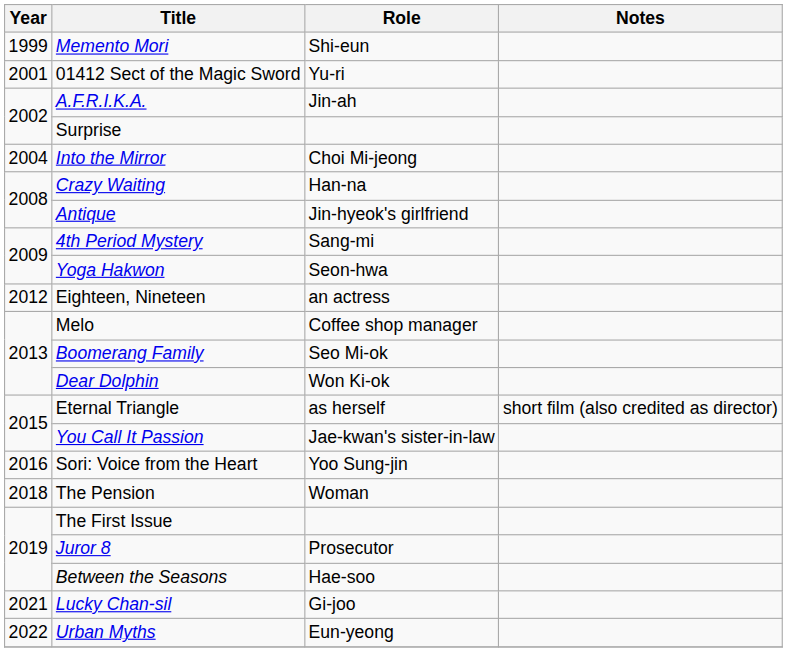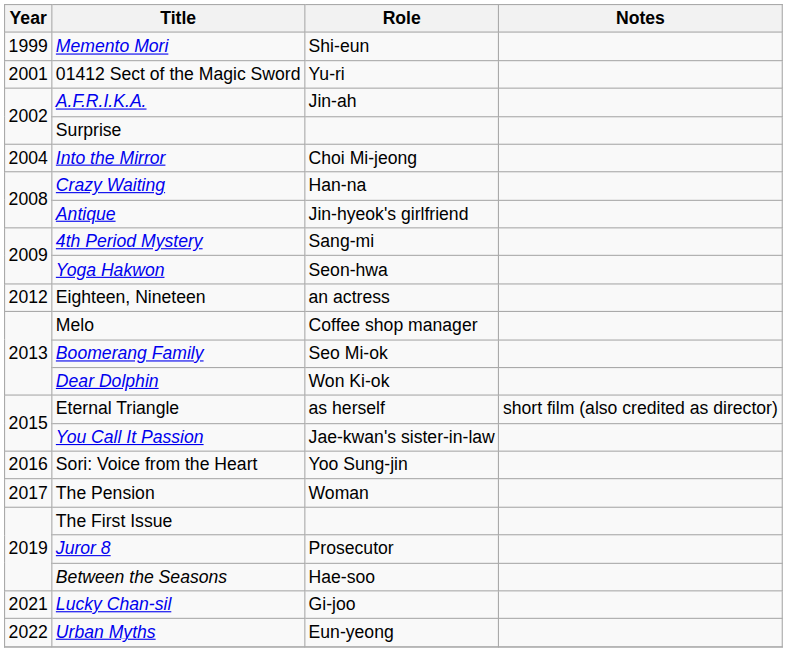The Pension | Year: 2018 -> 2017
